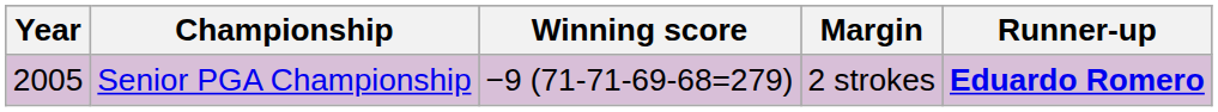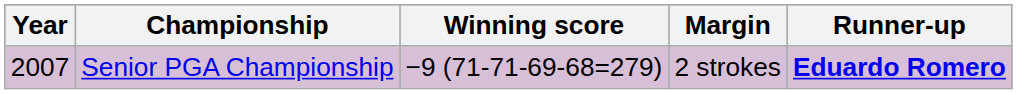Senior PGA Championship | Year: 2005 -> 2007
